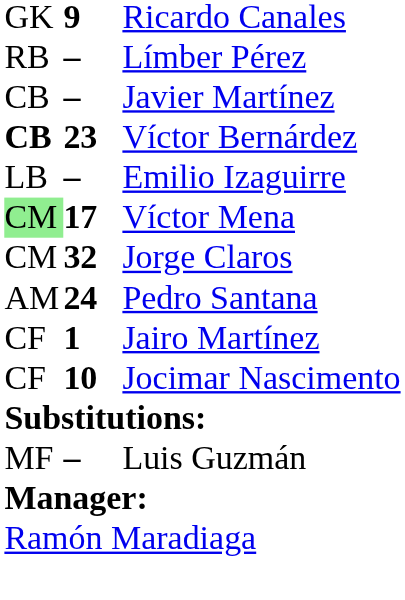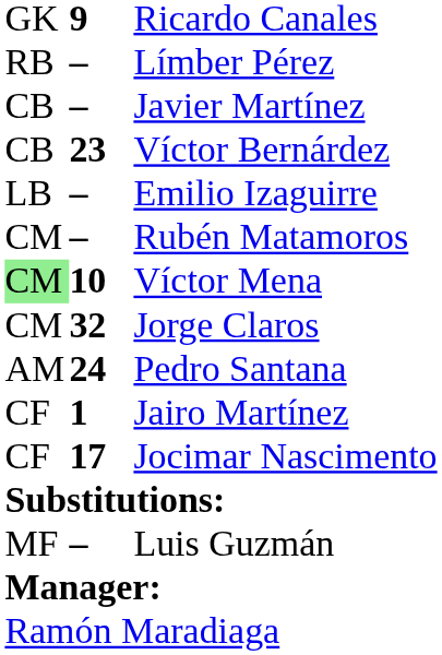Víctor Bernárdez | column 1: bold -> normal
+ row: CM | – | Rubén Matamoros
Víctor Mena | column 2: 17 -> 10
Jocimar Nascimento | column 2: 10 -> 17
